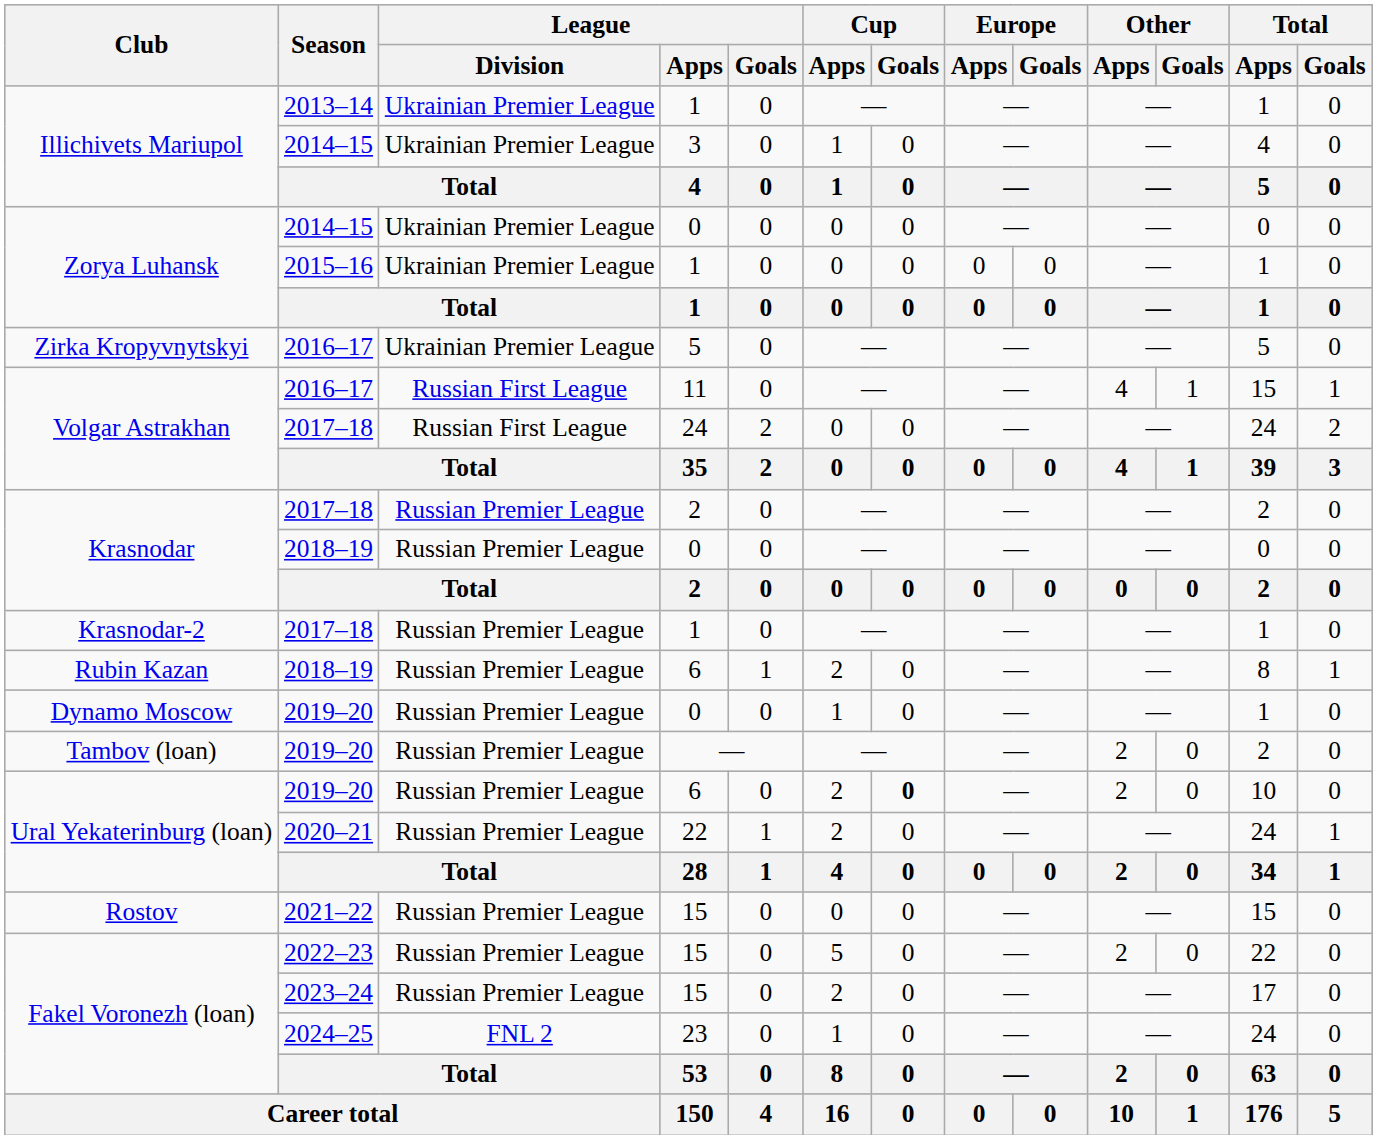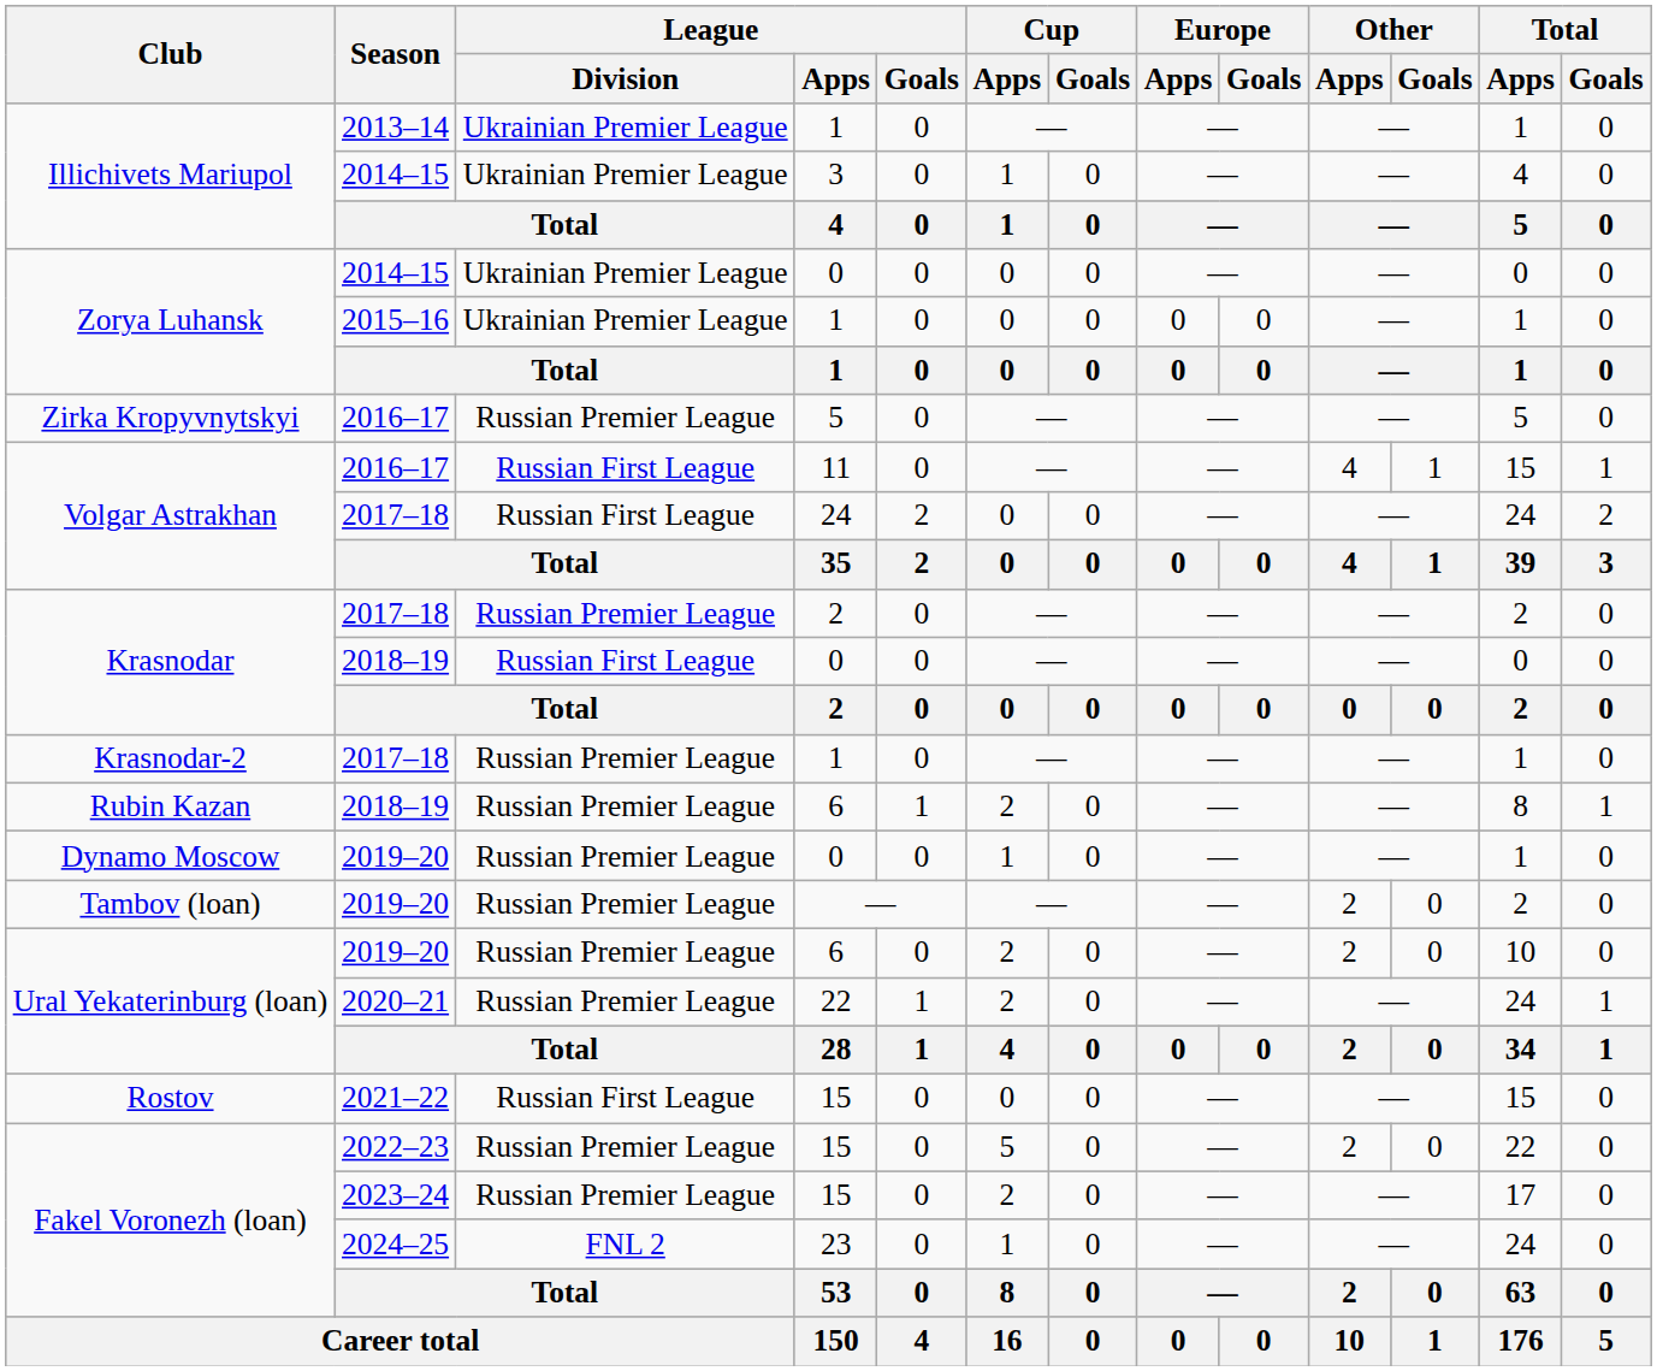Zirka Kropyvnytskyi | League / Division: Ukrainian Premier League -> Russian Premier League
Krasnodar / 2018–19 | League / Division: Russian Premier League -> Russian First League
Ural Yekaterinburg (loan) / 2019–20 | Cup / Goals: bold -> normal
Rostov | League / Division: Russian Premier League -> Russian First League
